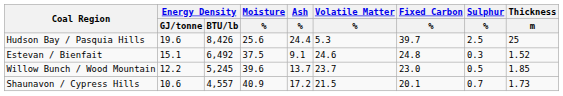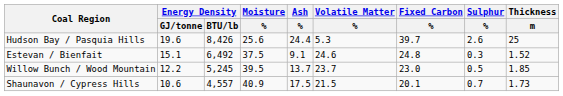Hudson Bay / Pasquia Hills | Sulphur / %: 2.5 -> 2.6
Willow Bunch / Wood Mountain | Moisture / %: 39.6 -> 39.5
Shaunavon / Cypress Hills | Ash / %: 17.2 -> 17.5
